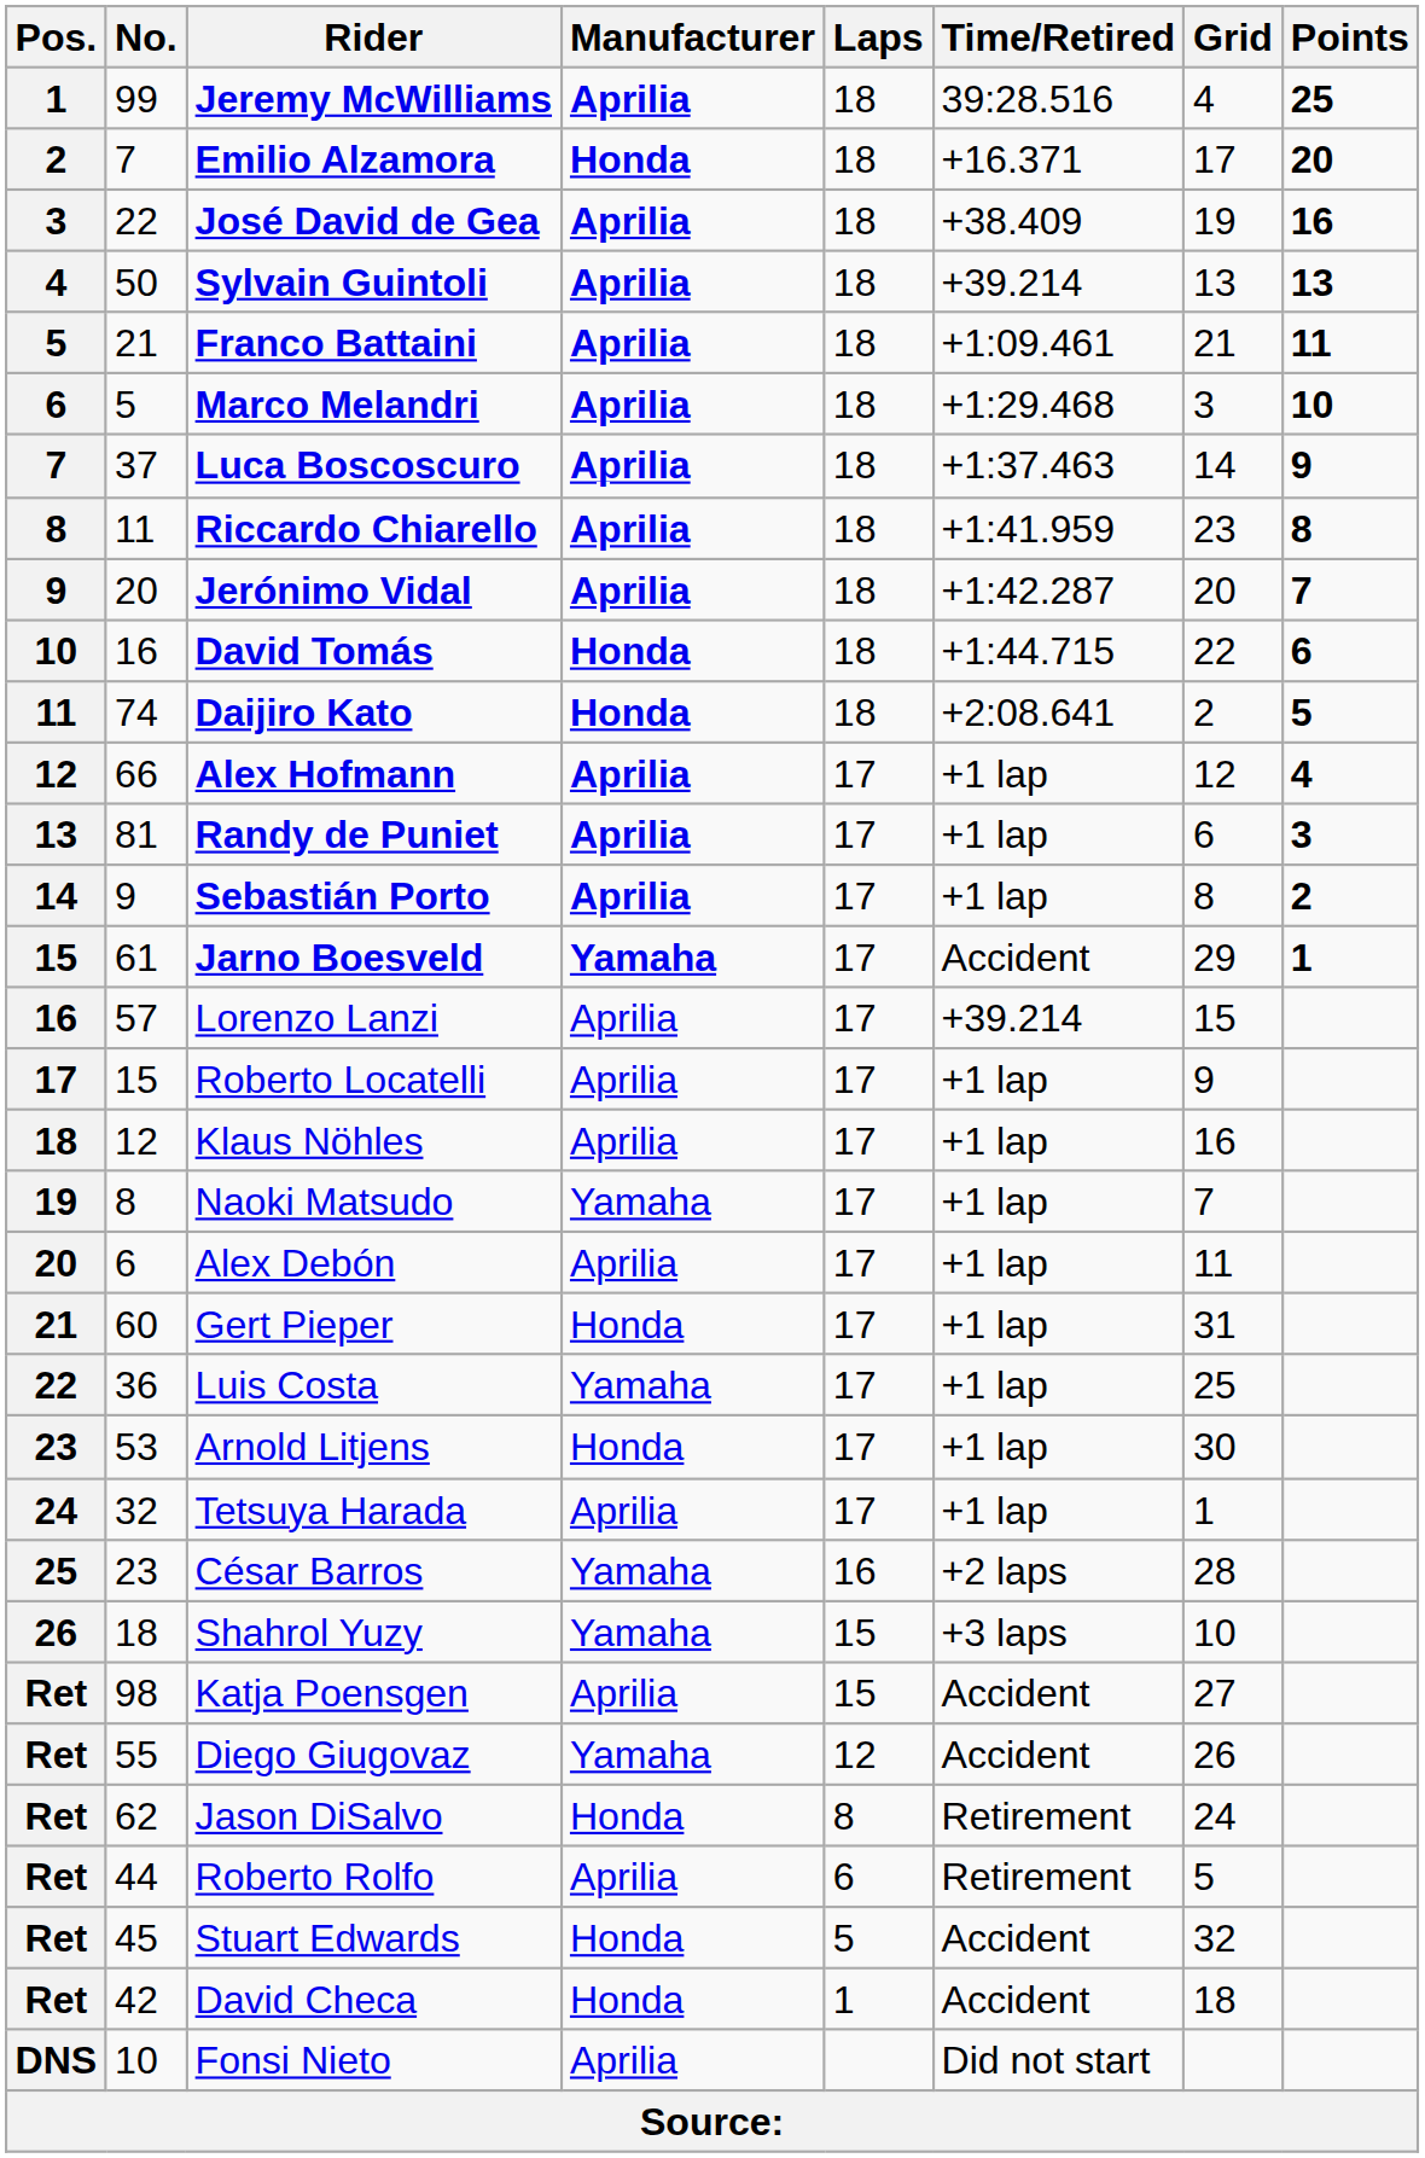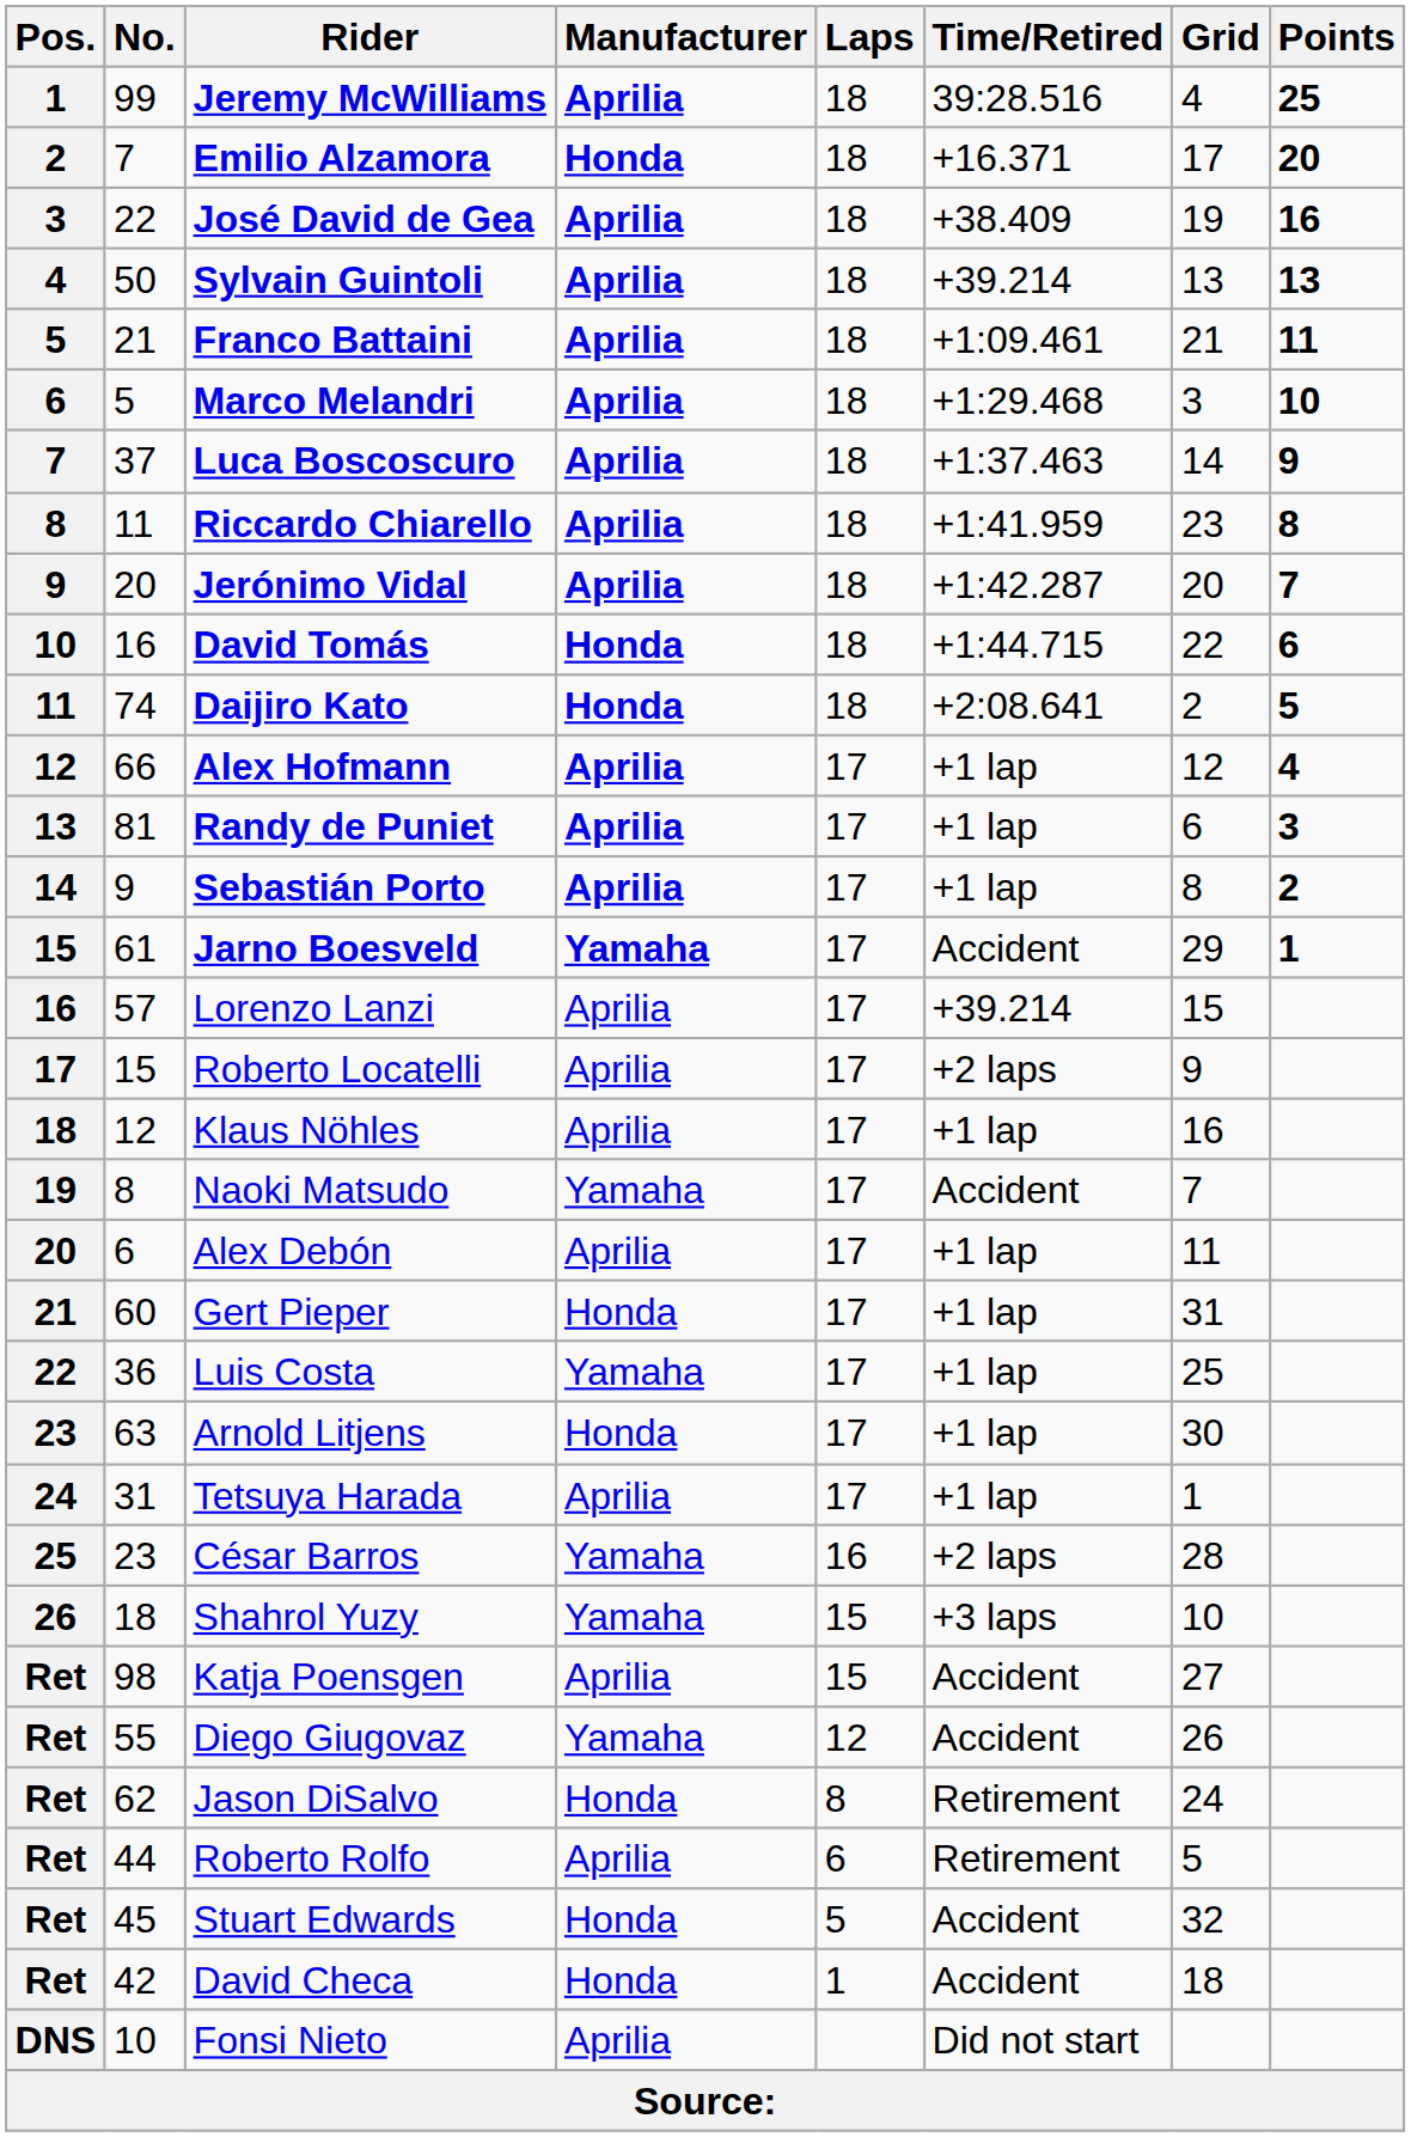Roberto Locatelli | Time/Retired: +1 lap -> +2 laps
Naoki Matsudo | Time/Retired: +1 lap -> Accident
Arnold Litjens | No.: 53 -> 63
Tetsuya Harada | No.: 32 -> 31
